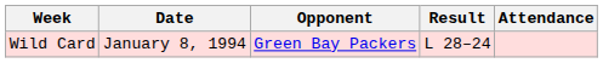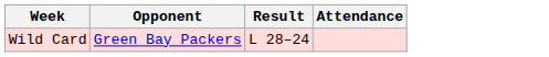- column: Date | January 8, 1994
